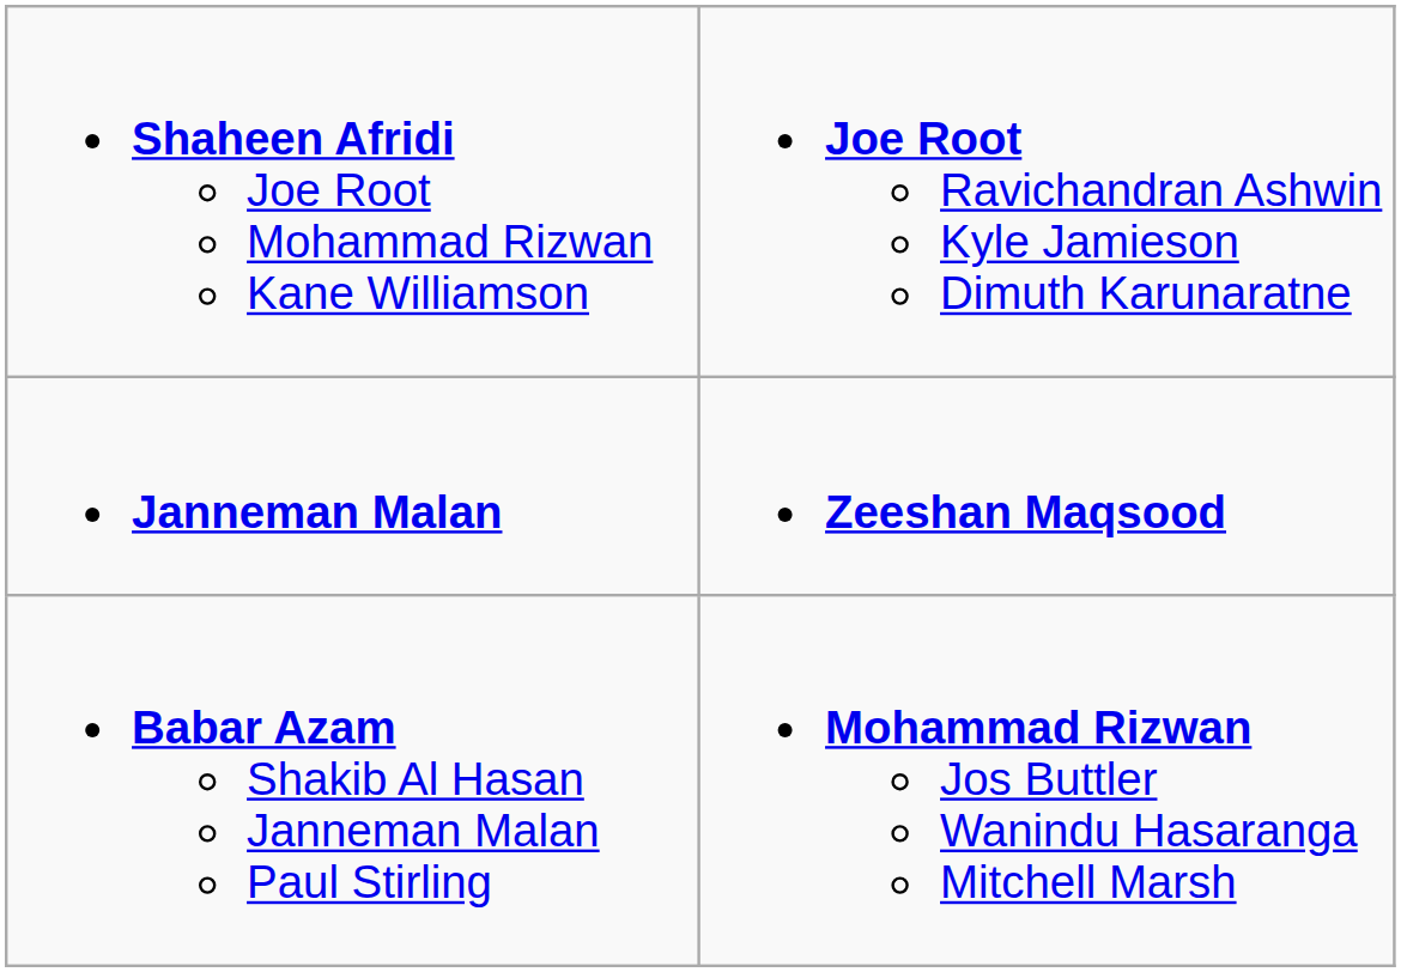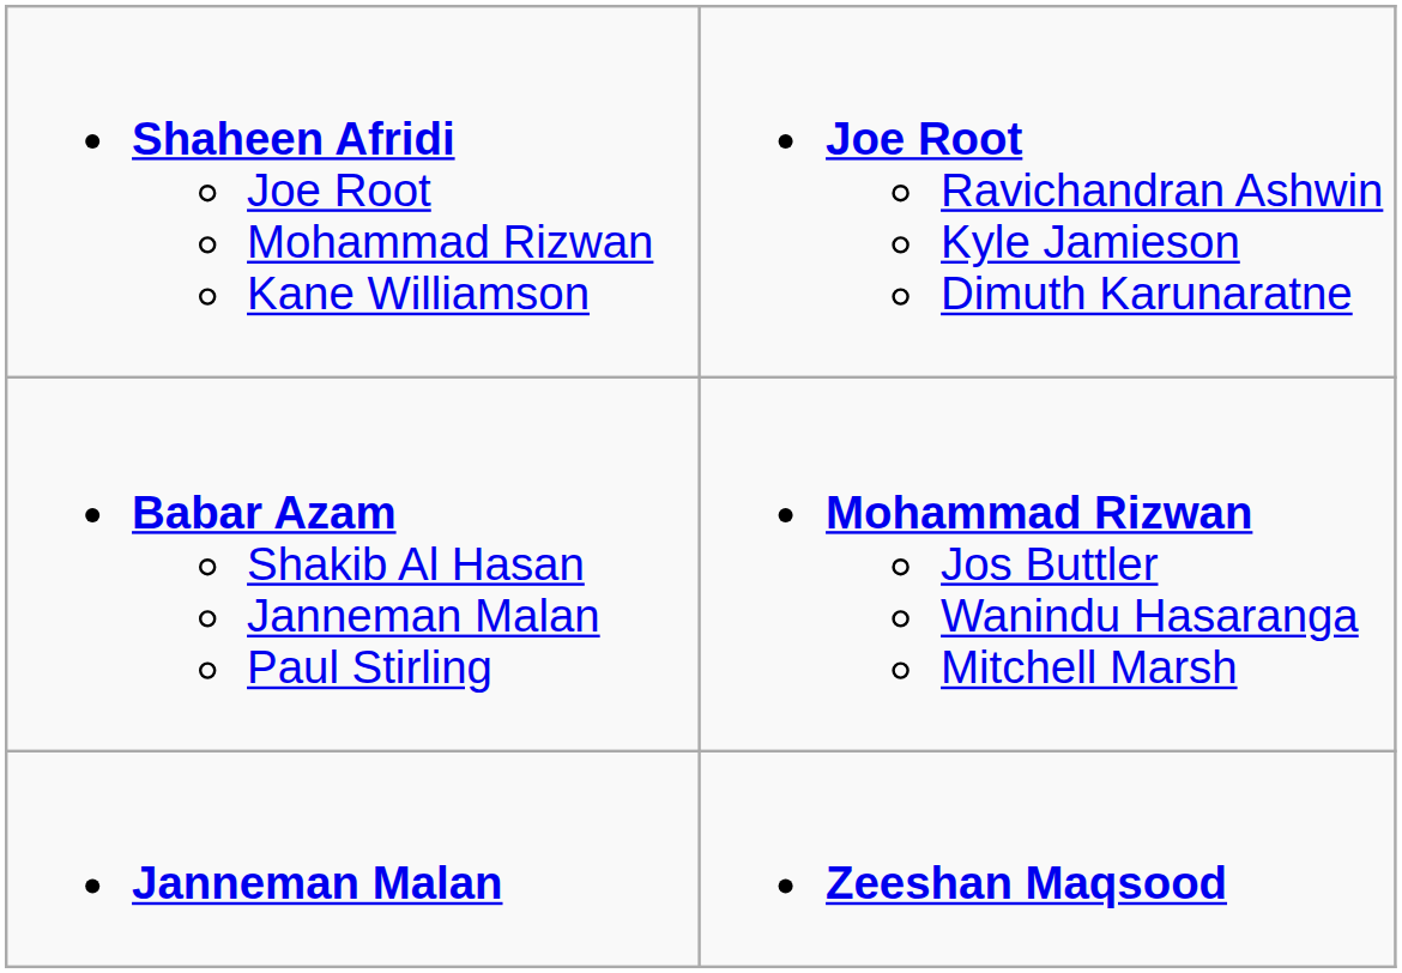rows swapped: Babar Azam Shakib Al Hasan Janneman Malan Paul Stirling <-> Janneman Malan
